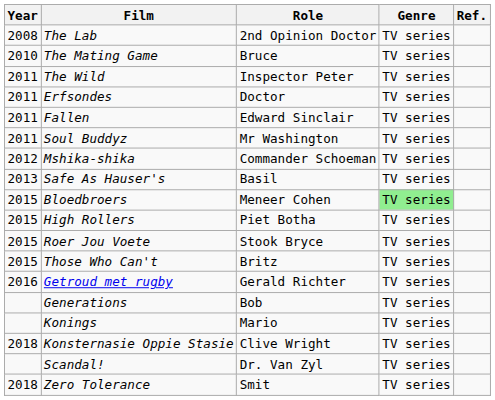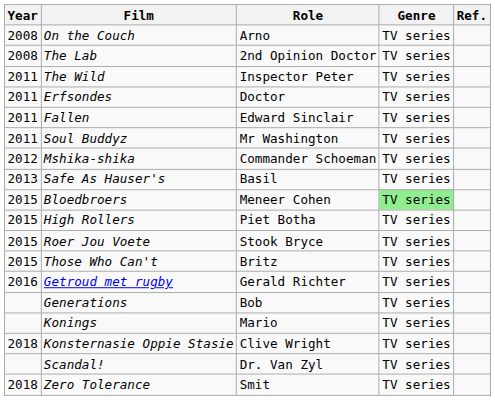+ row: 2008 | On the Couch | Arno | TV series
- row: 2010 | The Mating Game | Bruce | TV series
